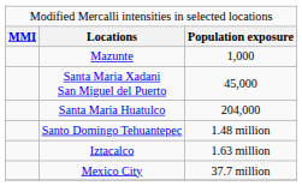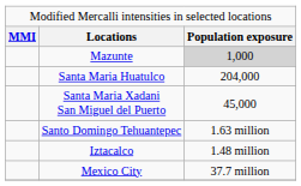Mazunte | column 3: no background -> lightgrey background
rows swapped: Santa Maria Xadani San Miguel del Puerto <-> Santa Maria Huatulco
Santo Domingo Tehuantepec | column 3: 1.48 million -> 1.63 million
Iztacalco | column 3: 1.63 million -> 1.48 million
